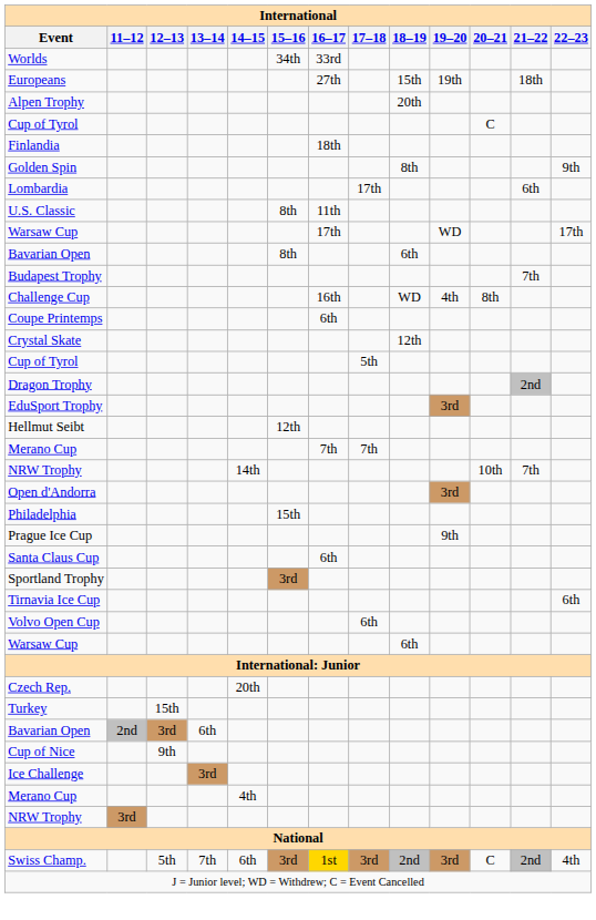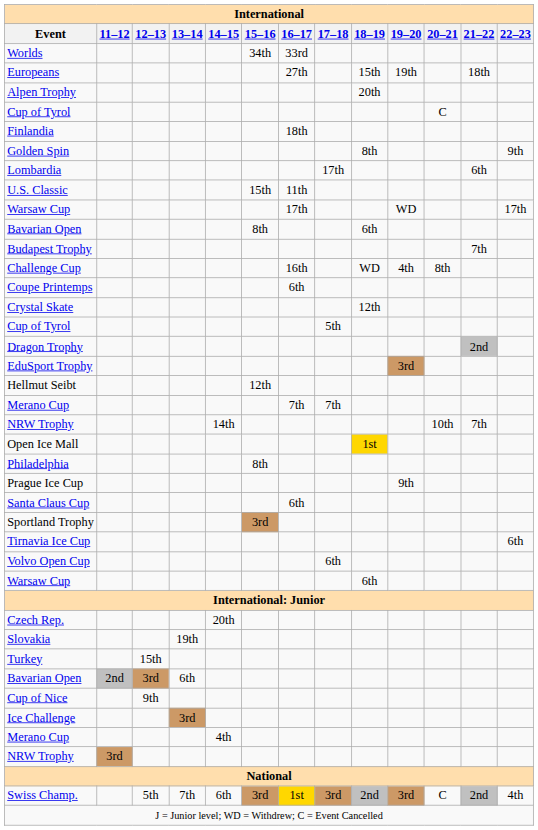U.S. Classic | 15–16: 8th -> 15th
- row: Open d'Andorra | 3rd
+ row: Open Ice Mall | 1st
Philadelphia | 15–16: 15th -> 8th
+ row: Slovakia | 19th
